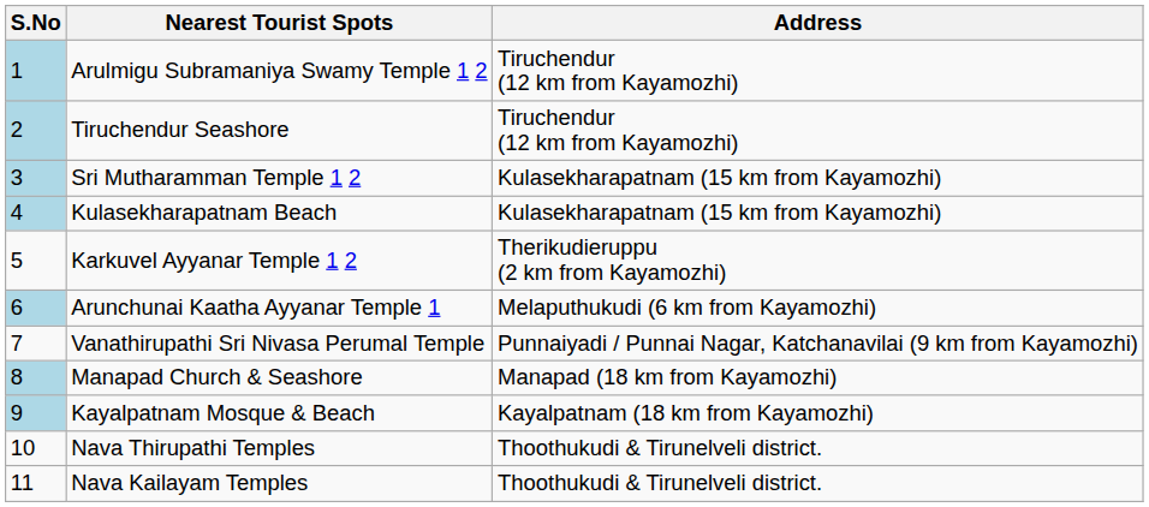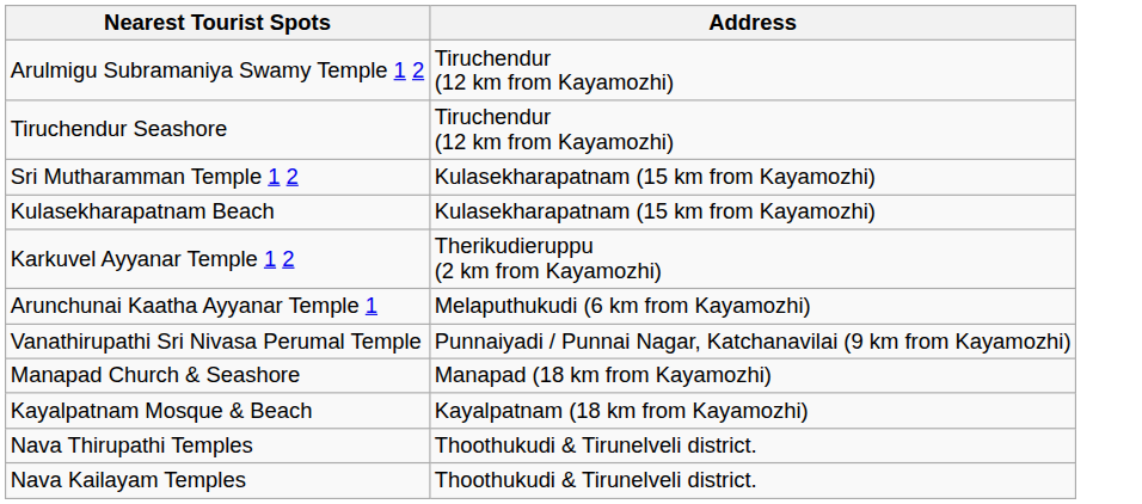- column: S.No | 1 | 2 | 3 | 4 | 5 | 6 | 7 | 8 | 9 | 10 | 11
